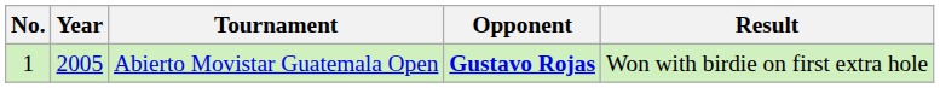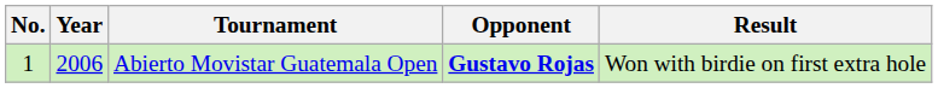Abierto Movistar Guatemala Open | Year: 2005 -> 2006
